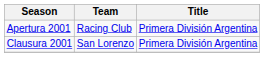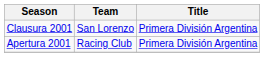rows swapped: Clausura 2001 <-> Apertura 2001
